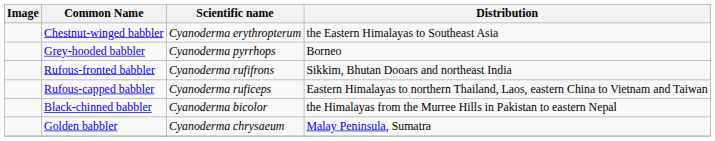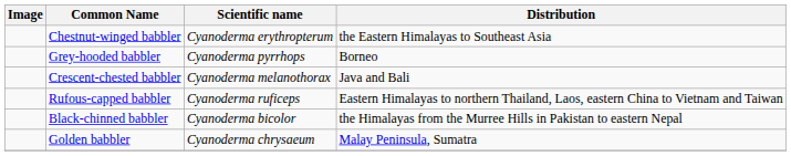+ row: Crescent-chested babbler | Cyanoderma melanothorax | Java and Bali
- row: Rufous-fronted babbler | Cyanoderma rufifrons | Sikkim, Bhutan Dooars and northeast India
